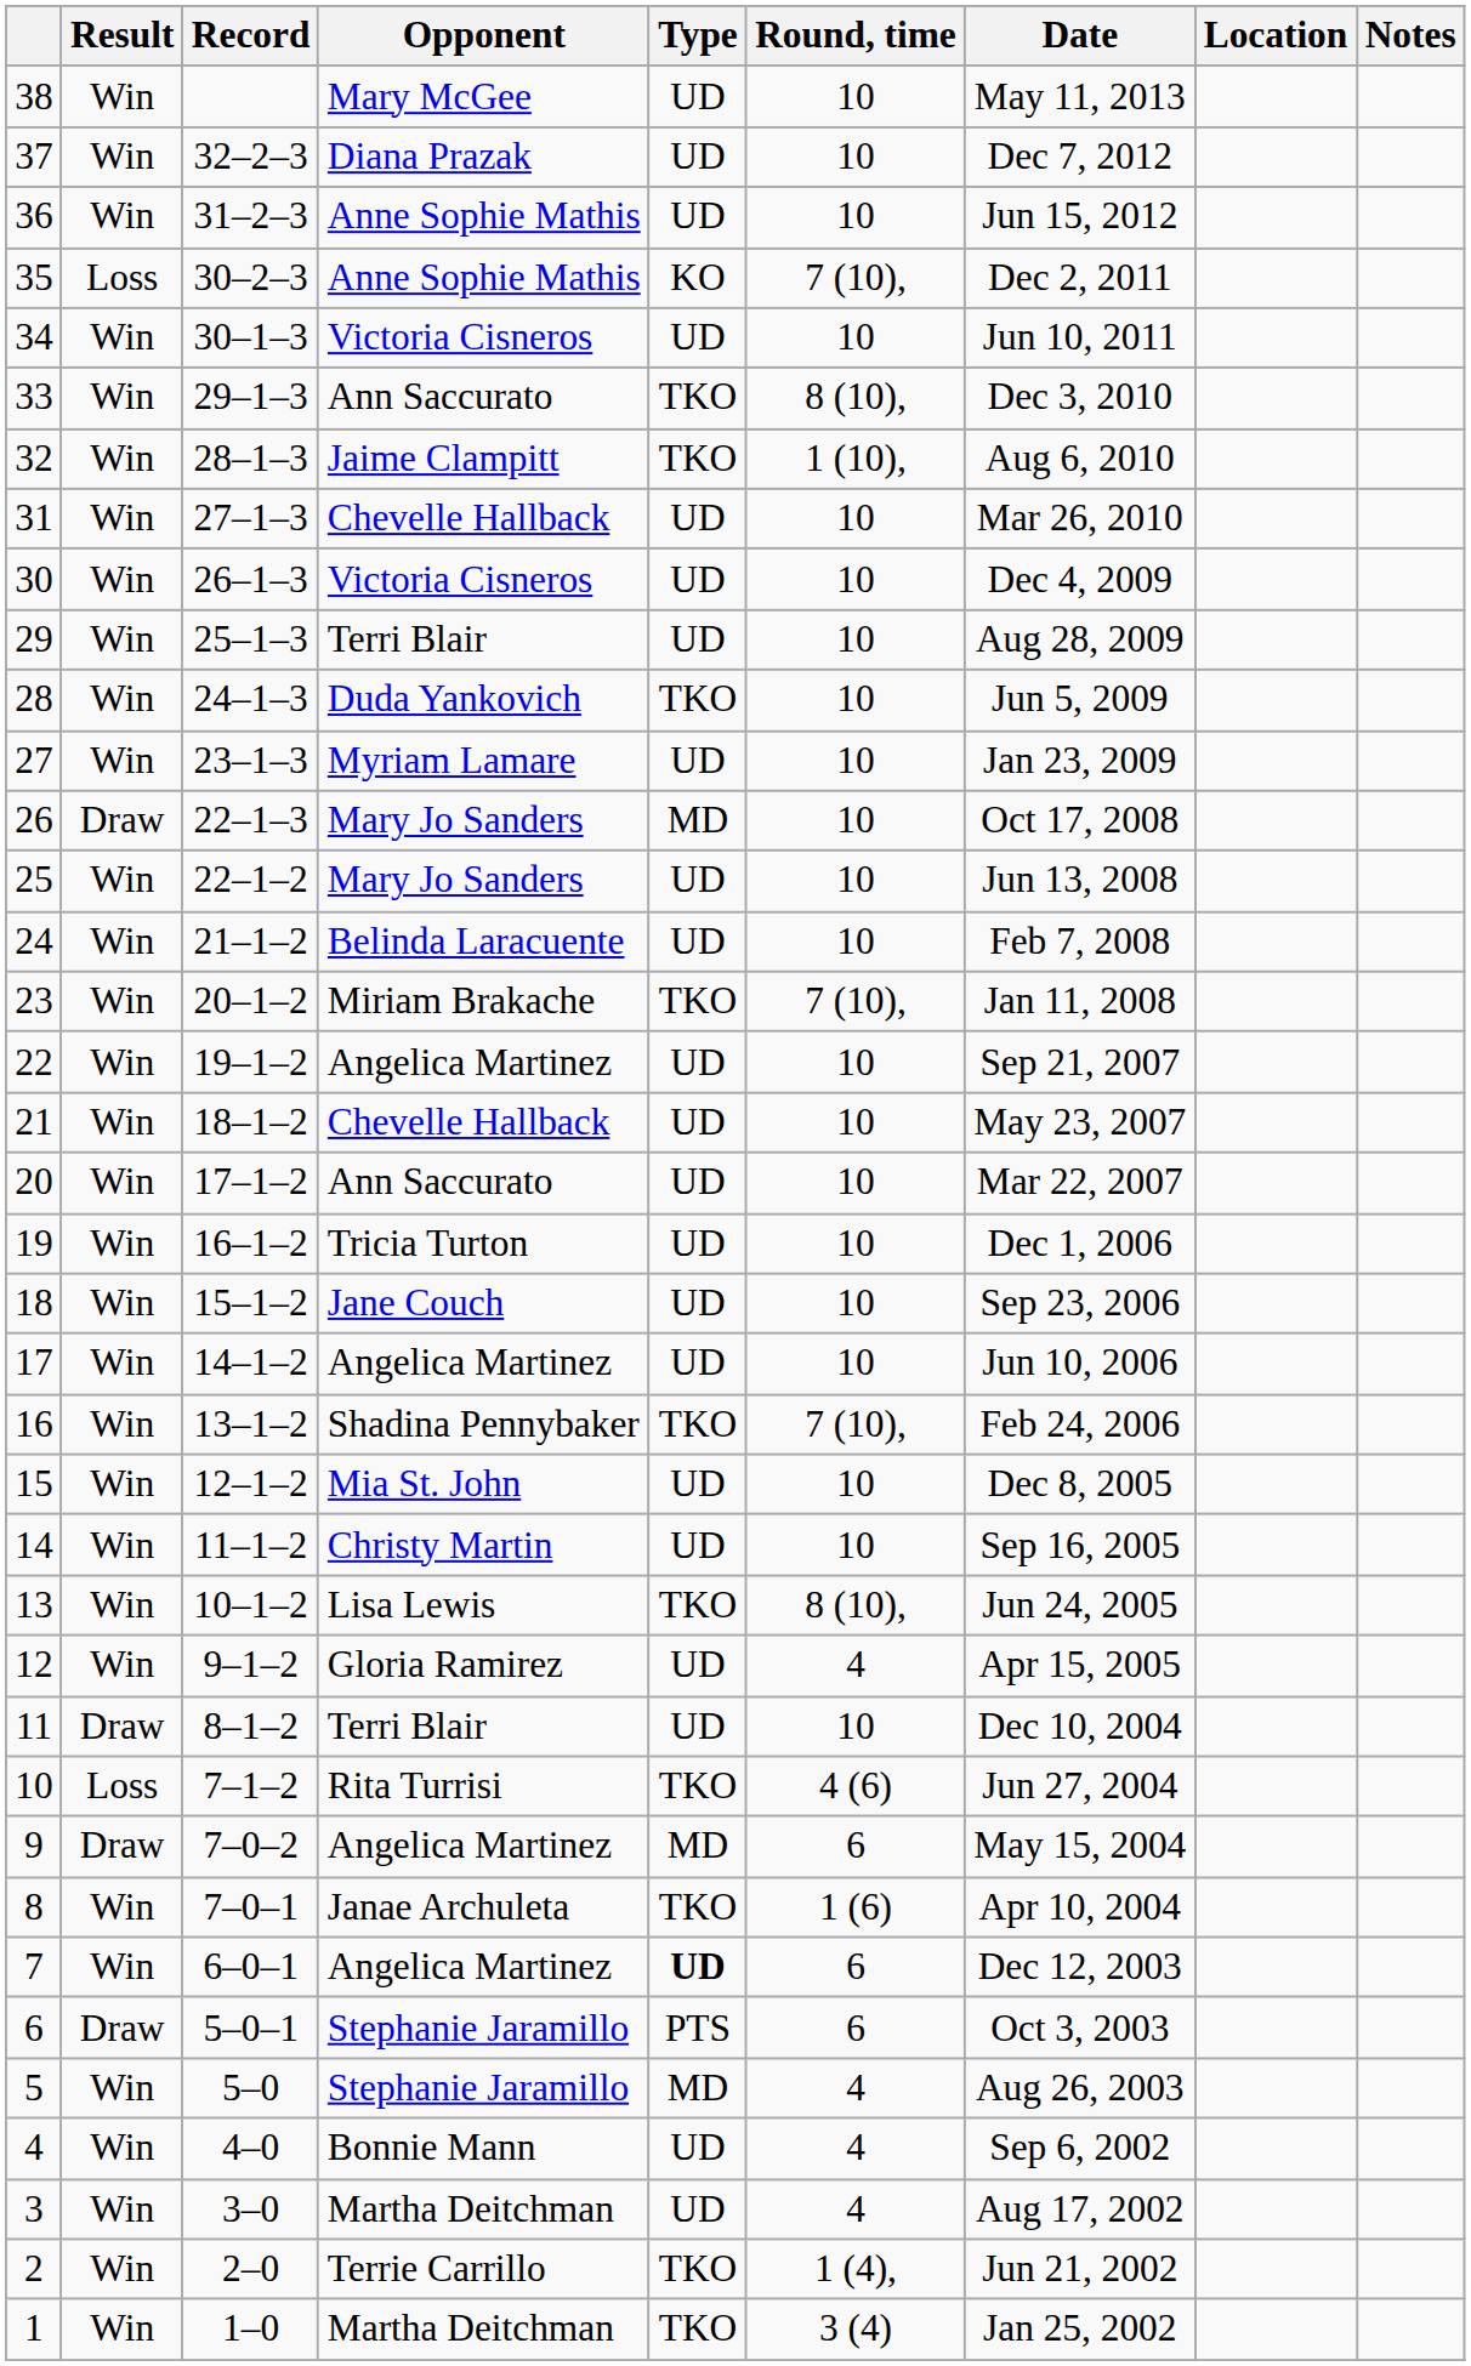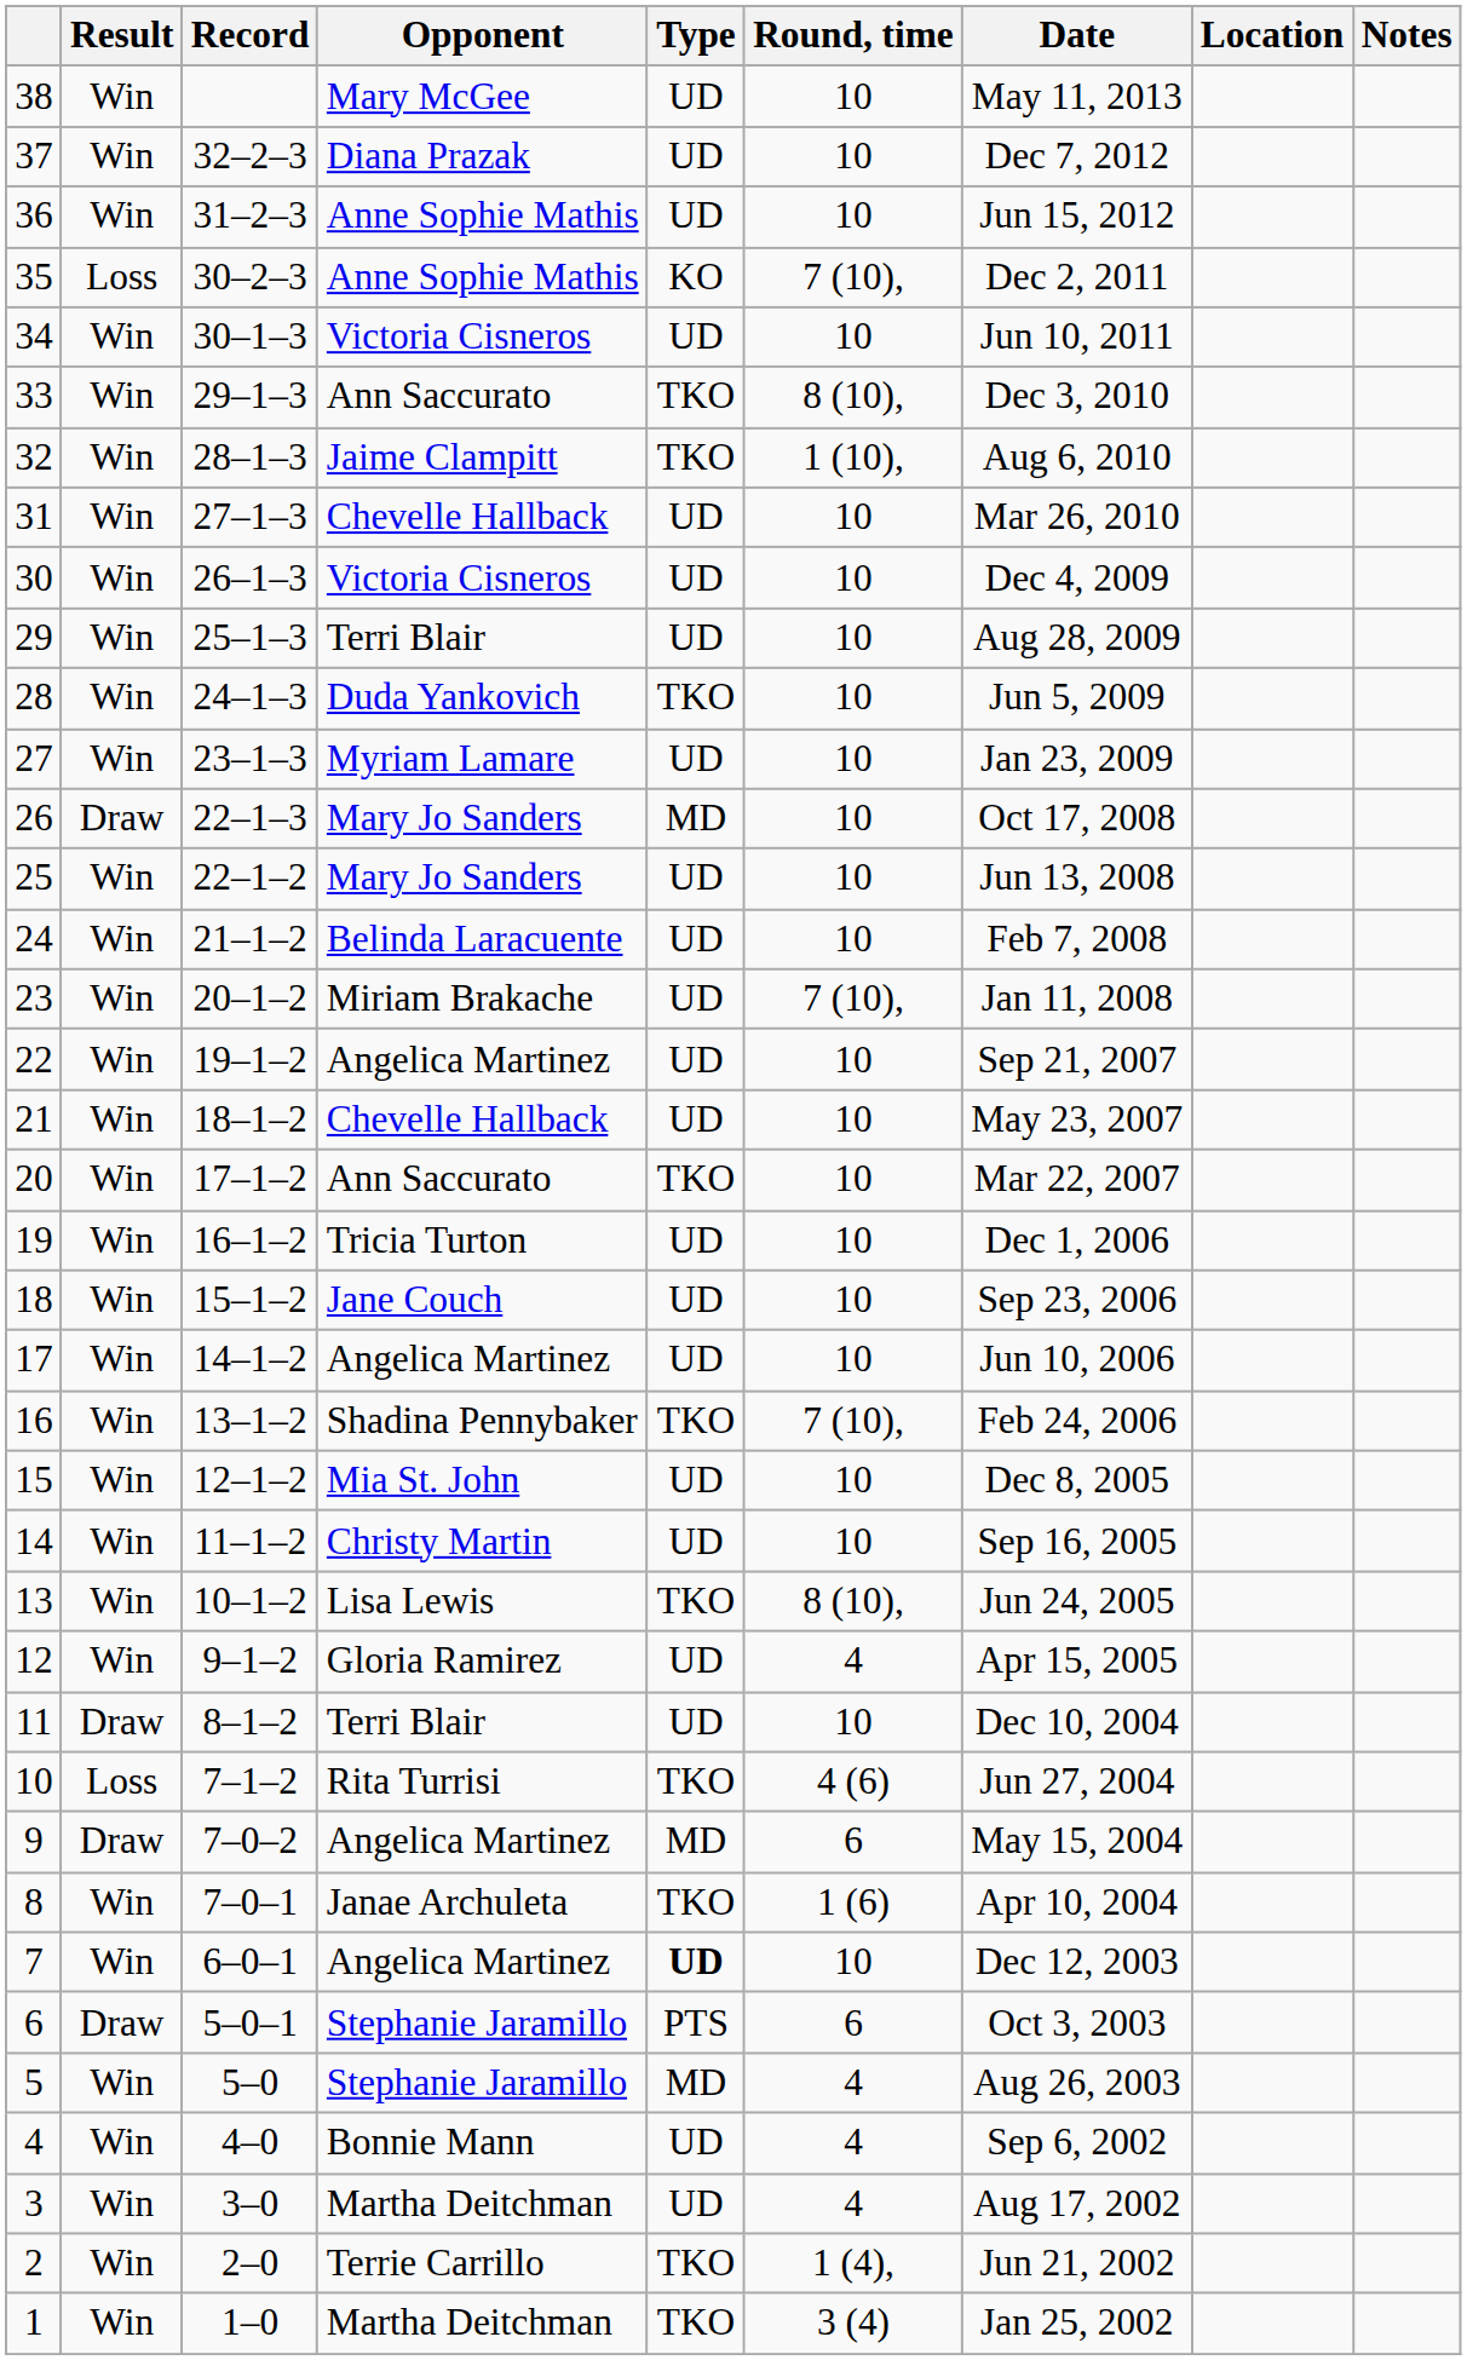23 | Type: TKO -> UD
20 | Type: UD -> TKO
7 | Round, time: 6 -> 10
